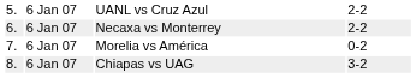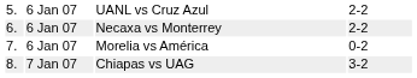Chiapas vs UAG | column 2: 6 Jan 07 -> 7 Jan 07
